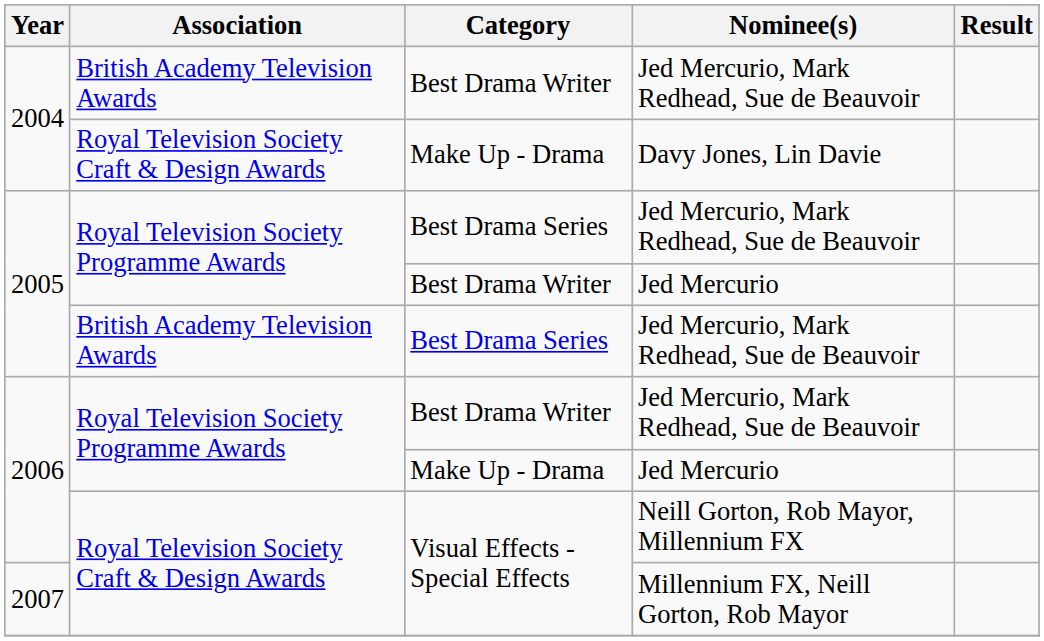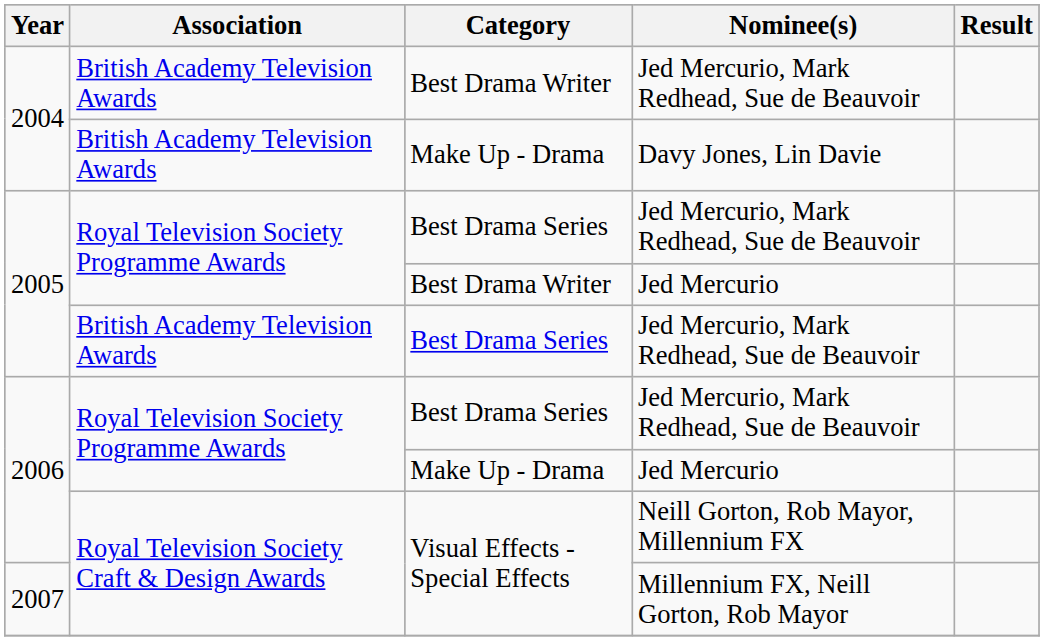Davy Jones, Lin Davie | Association: Royal Television Society Craft & Design Awards -> British Academy Television Awards
2006 / Jed Mercurio, Mark Redhead, Sue de Beauvoir | Category: Best Drama Writer -> Best Drama Series
